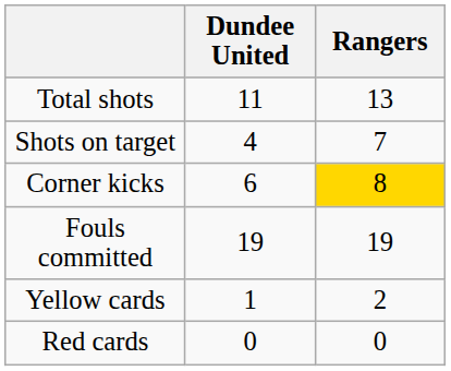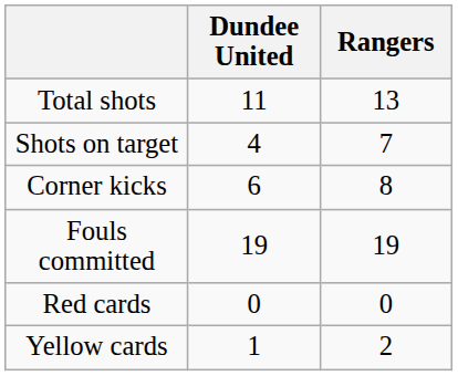Corner kicks | Rangers: gold background -> no background
rows swapped: Yellow cards <-> Red cards
